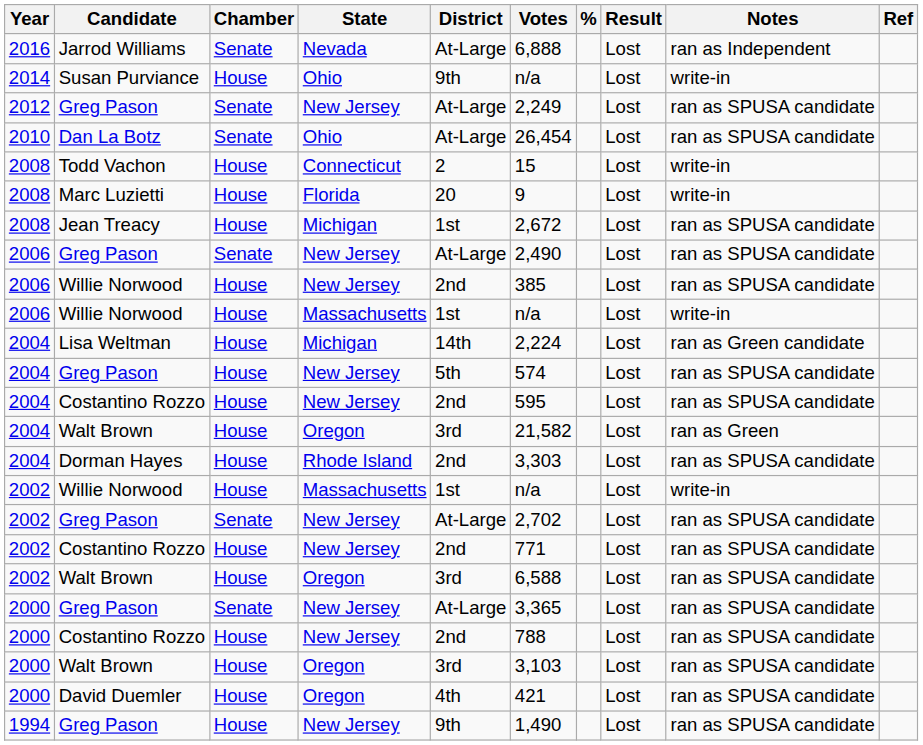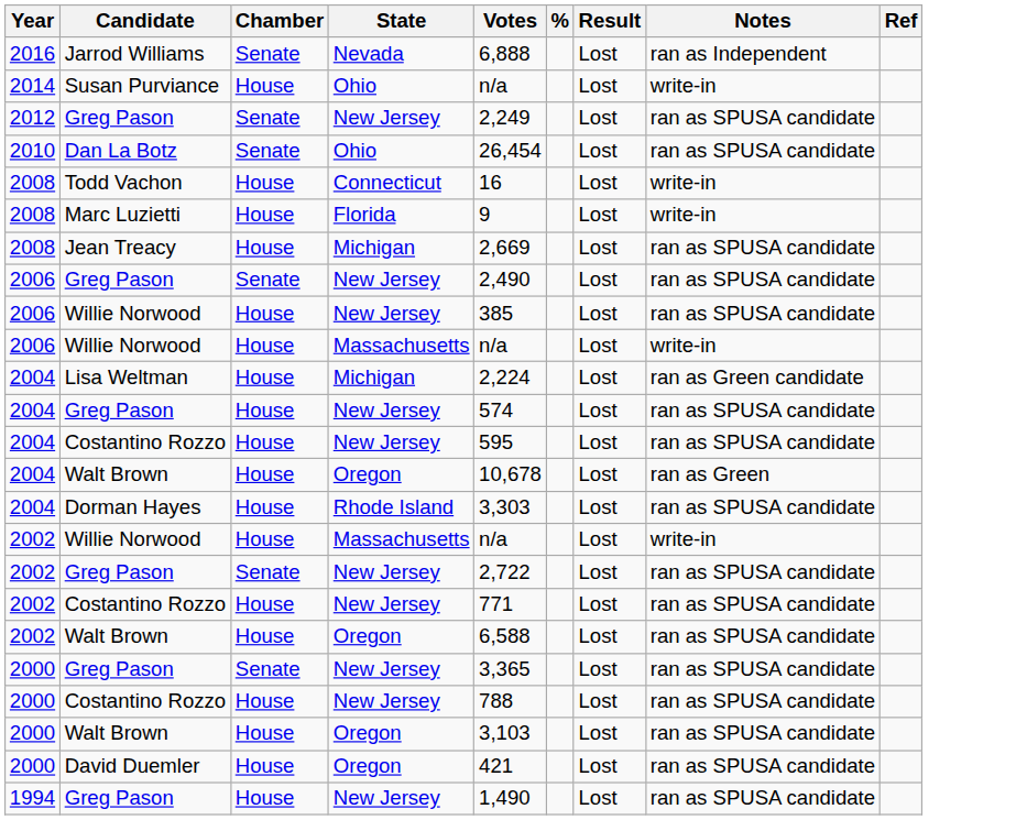- column: District | At-Large | 9th | At-Large | At-Large | 2 | 20 | 1st | At-Large | 2nd | 1st | 14th | 5th | 2nd | 3rd | 2nd | 1st | At-Large | 2nd | 3rd | At-Large | 2nd | 3rd | 4th | 9th
Todd Vachon | Votes: 15 -> 16
Jean Treacy | Votes: 2,672 -> 2,669
2004 / Walt Brown | Votes: 21,582 -> 10,678
2002 / Greg Pason | Votes: 2,702 -> 2,722
